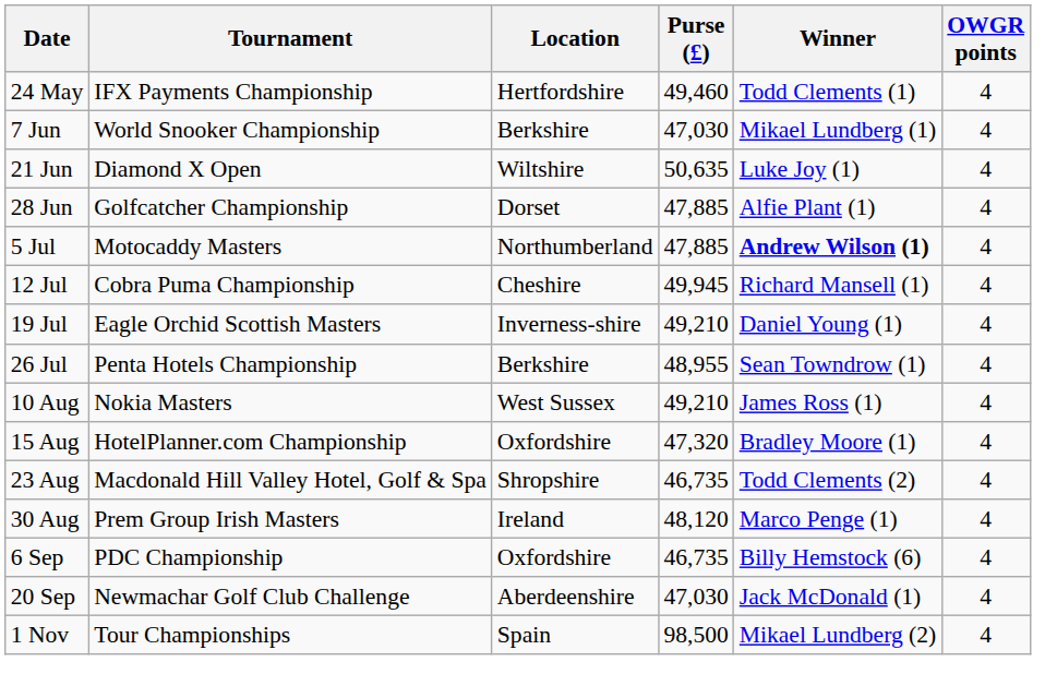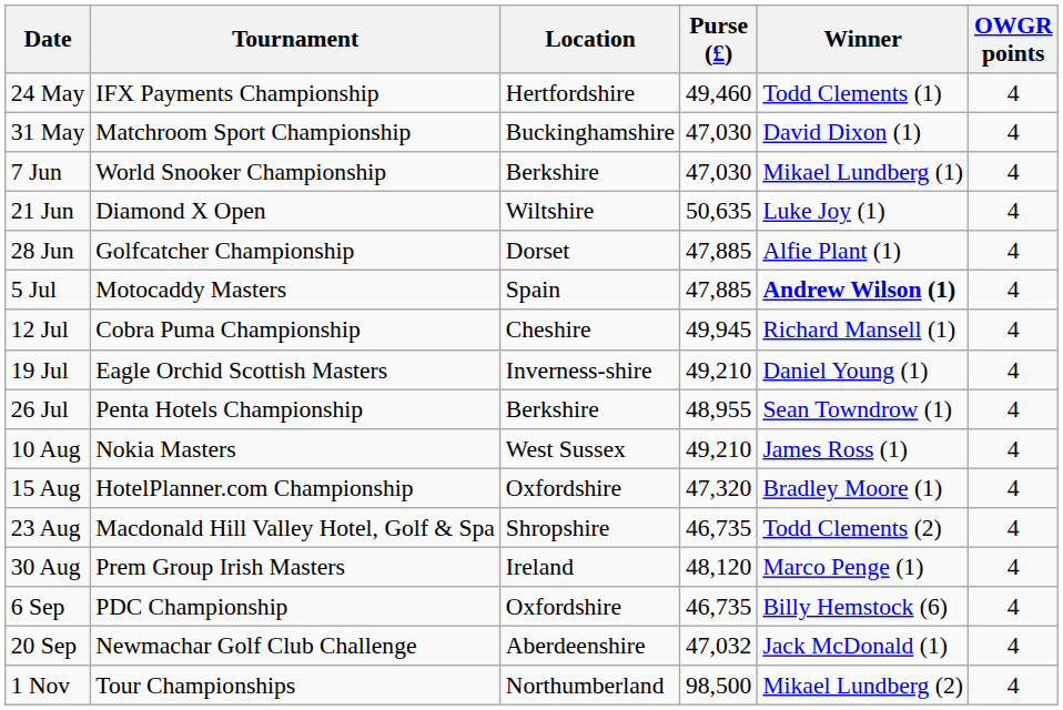+ row: 31 May | Matchroom Sport Championship | Buckinghamshire | 47,030 | David Dixon (1) | 4
5 Jul | Location: Northumberland -> Spain
20 Sep | Purse (£): 47,030 -> 47,032
1 Nov | Location: Spain -> Northumberland
